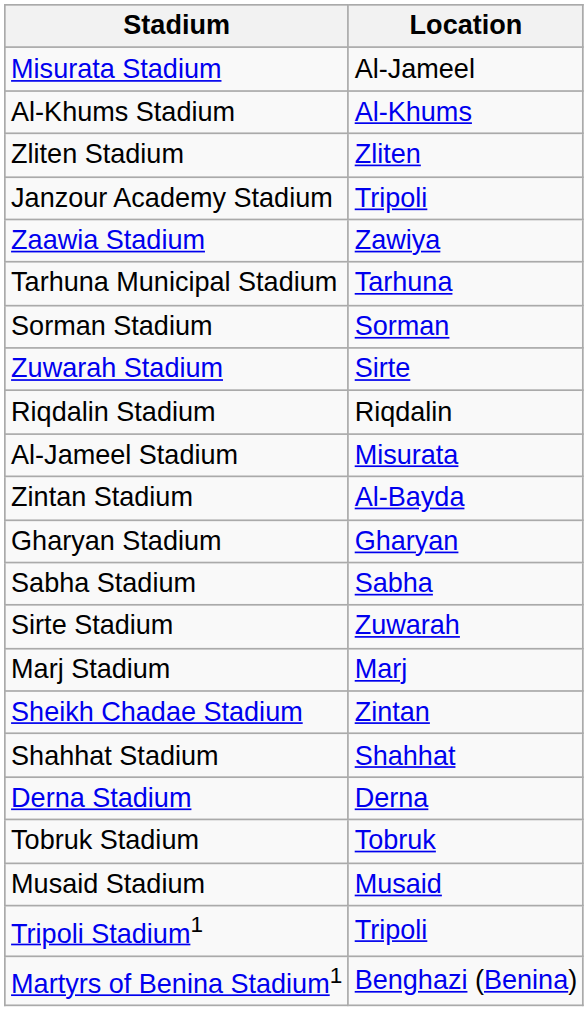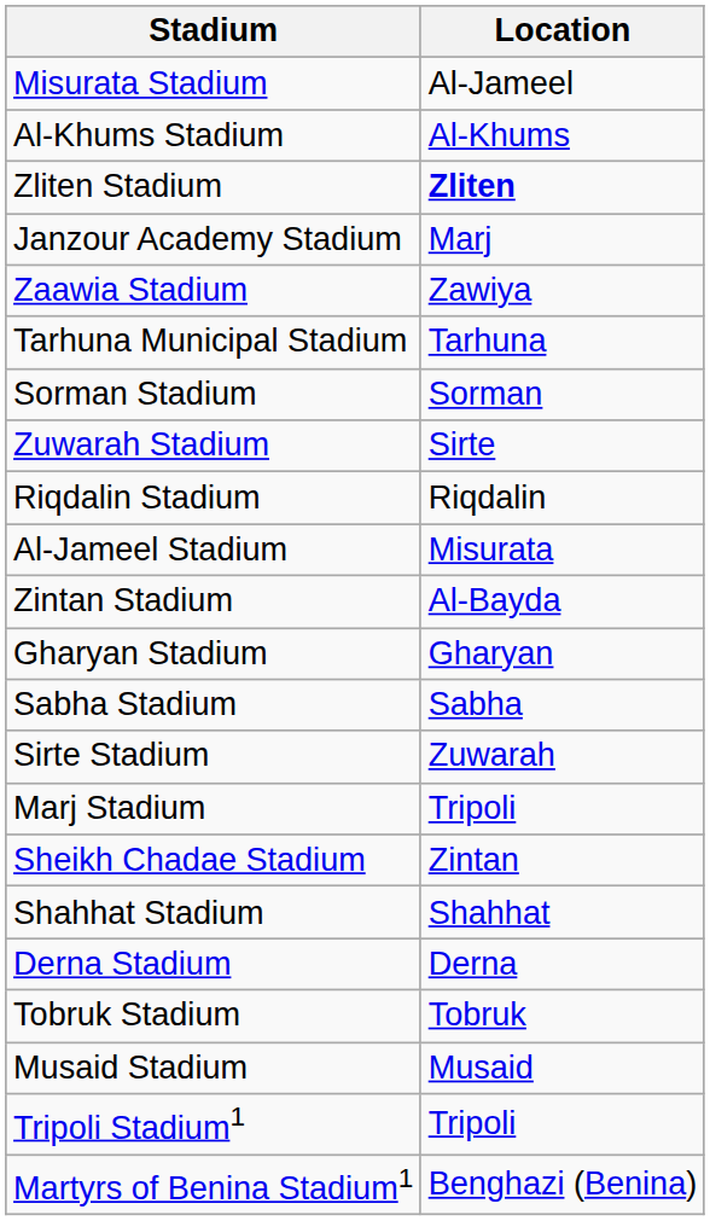Zliten Stadium | Location: normal -> bold
Janzour Academy Stadium | Location: Tripoli -> Marj
Marj Stadium | Location: Marj -> Tripoli
